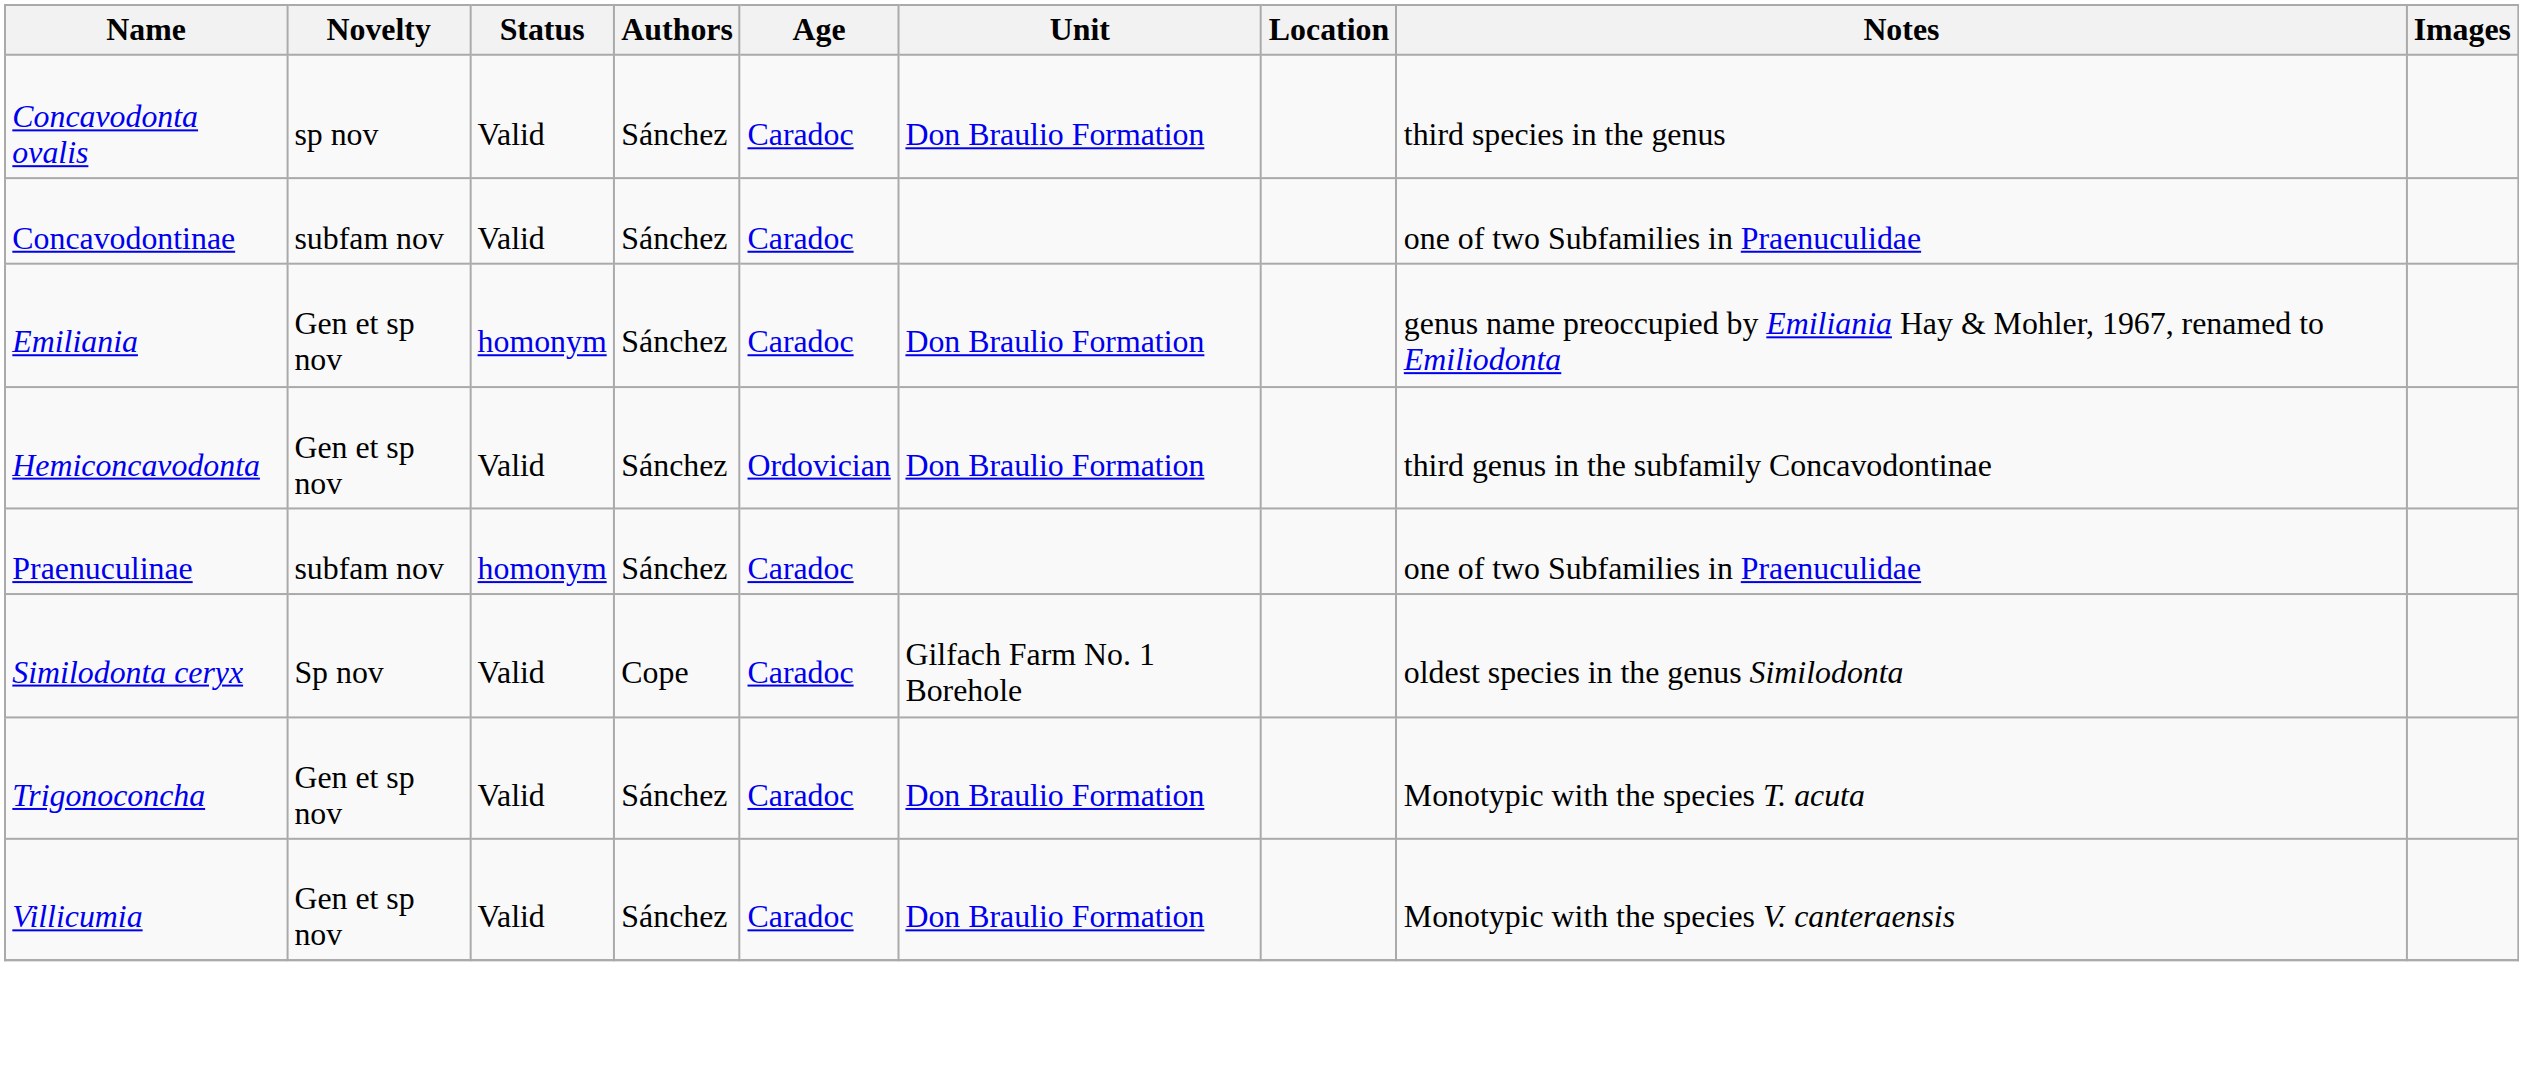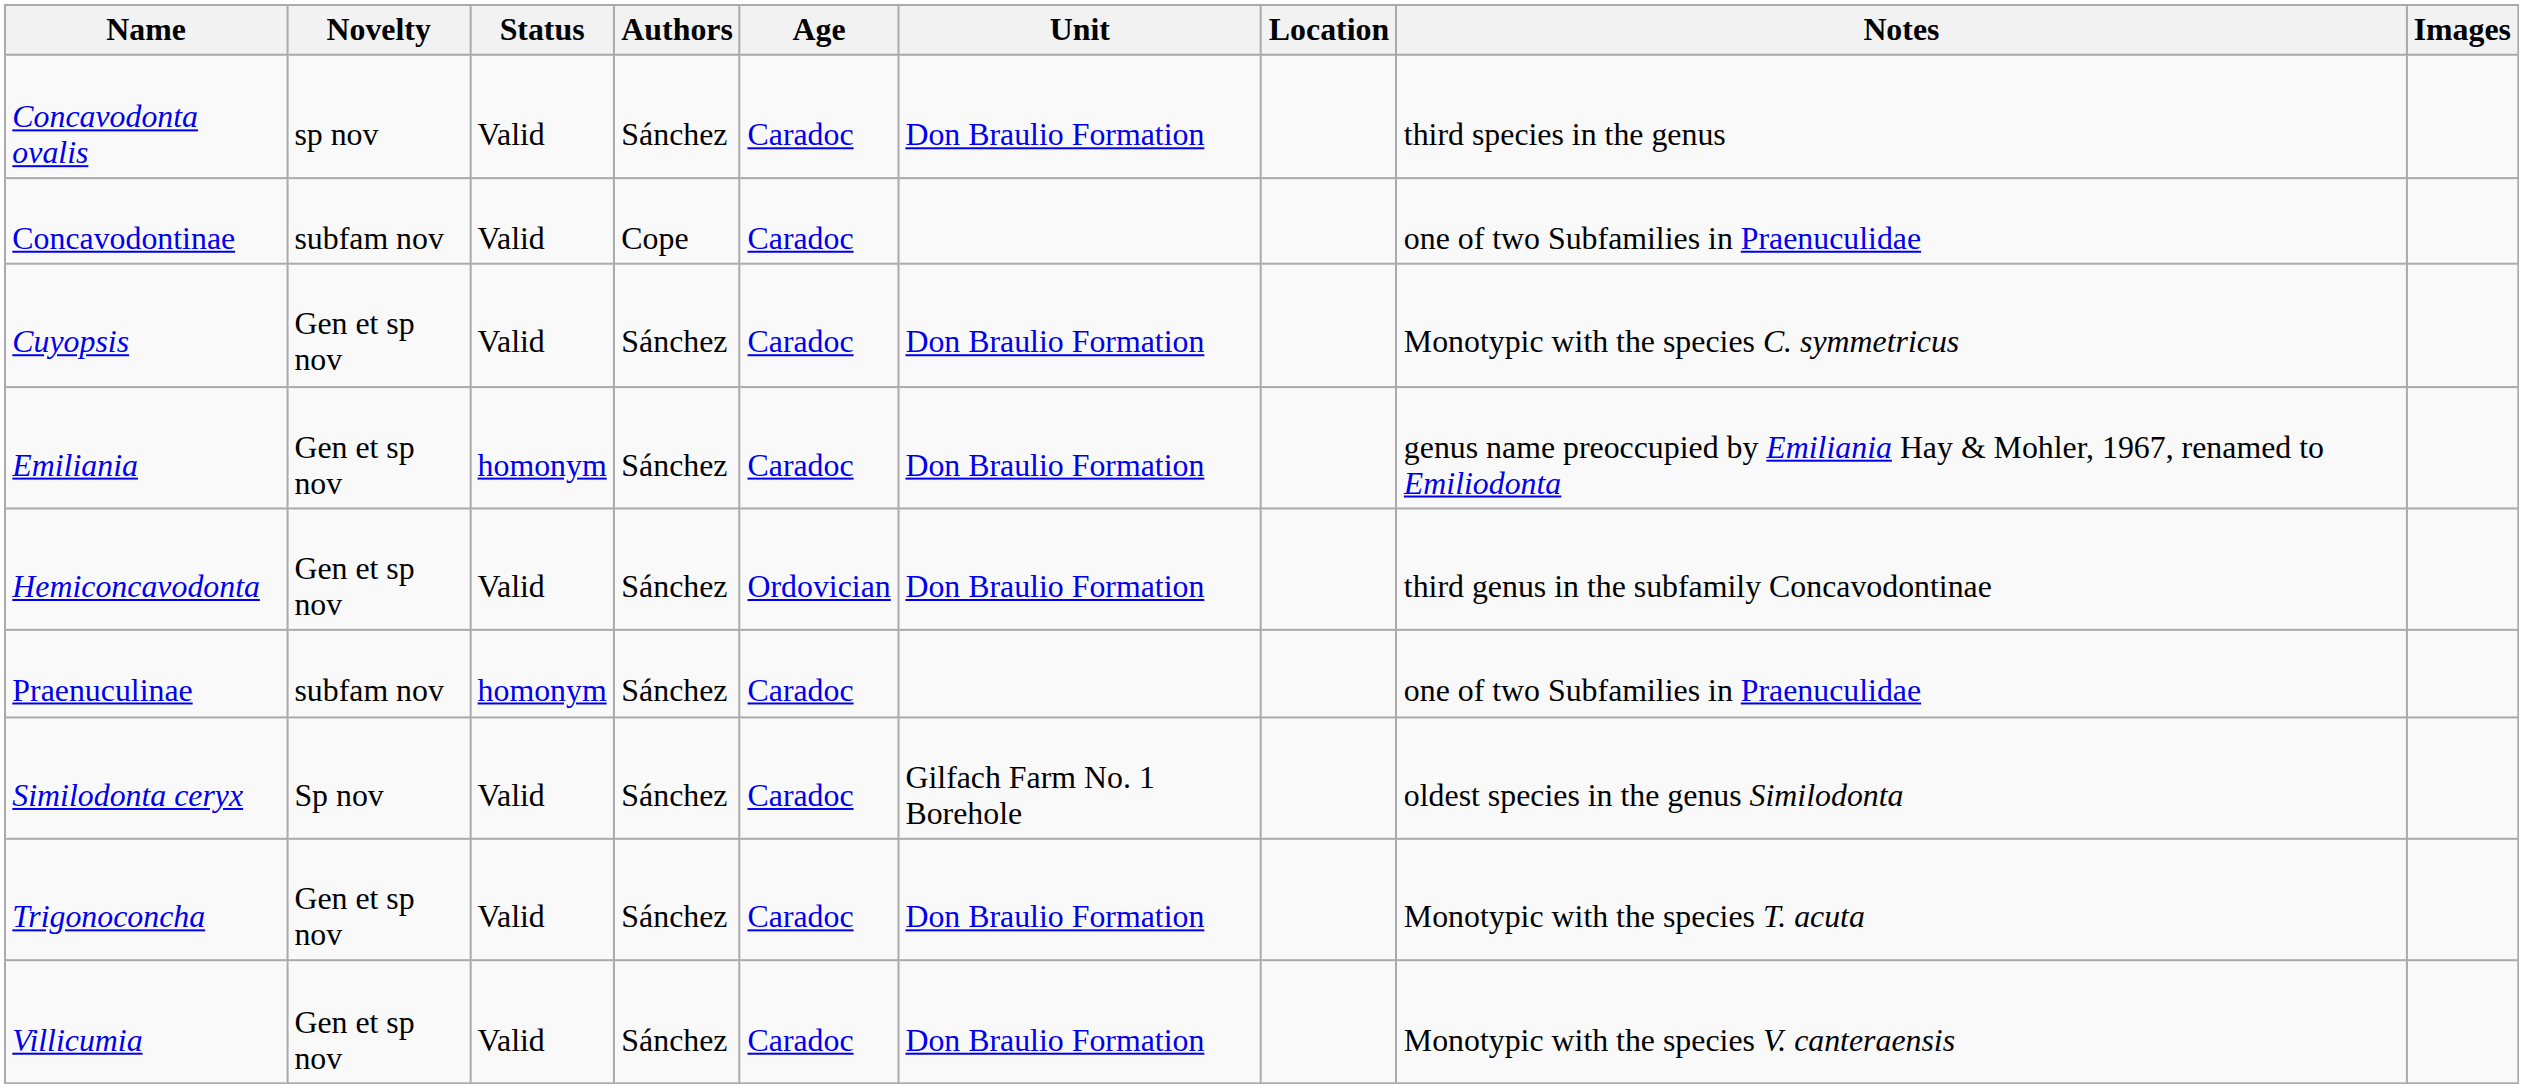Concavodontinae | Authors: Sánchez -> Cope
+ row: Cuyopsis | Gen et sp nov | Valid | Sánchez | Caradoc | Don Braulio Formation | Monotypic with the species C. symmetricus
Similodonta ceryx | Authors: Cope -> Sánchez
